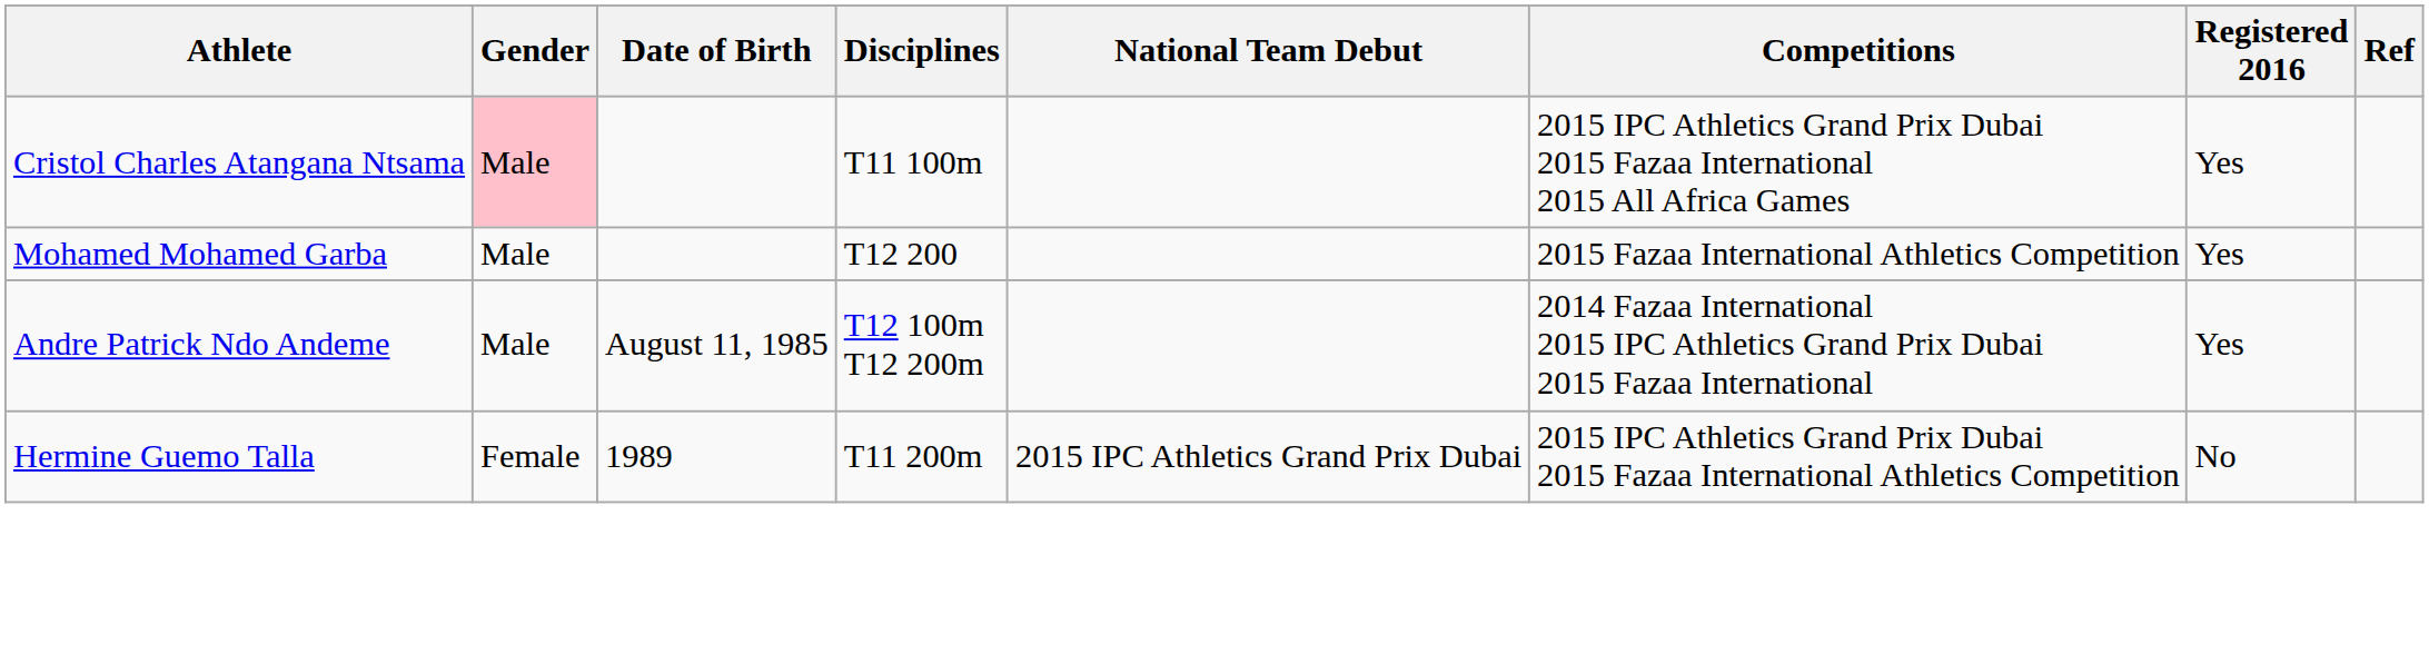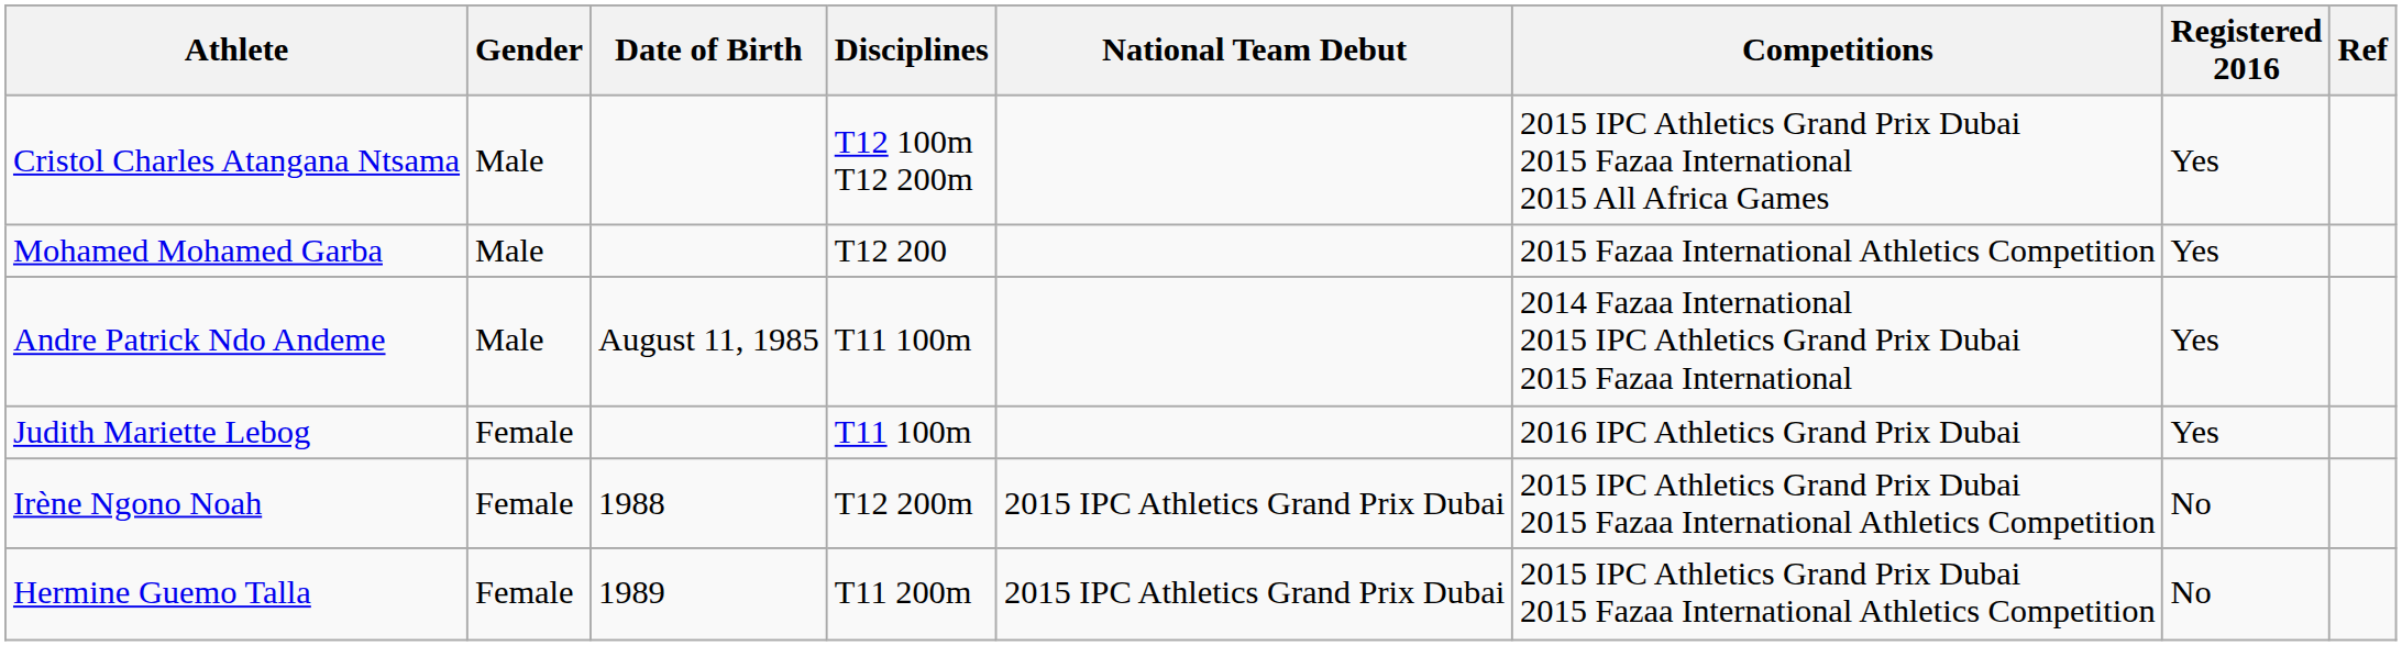Cristol Charles Atangana Ntsama | Gender: pink background -> no background
Cristol Charles Atangana Ntsama | Disciplines: T11 100m -> T12 100m T12 200m
Andre Patrick Ndo Andeme | Disciplines: T12 100m T12 200m -> T11 100m
+ row: Judith Mariette Lebog | Female | T11 100m | 2016 IPC Athletics Grand Prix Dubai | Yes
+ row: Irène Ngono Noah | Female | 1988 | T12 200m | 2015 IPC Athletics Grand Prix Dubai | 2015 IPC Athletics Grand Prix Dubai 2015 Fazaa International Athletics Competition | No
